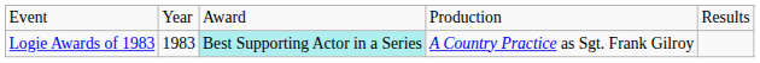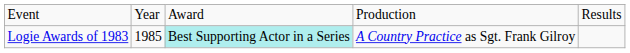Logie Awards of 1983 | column 2: 1983 -> 1985
